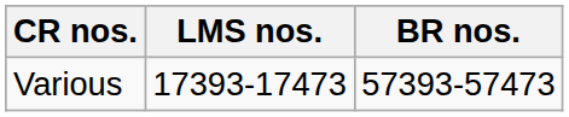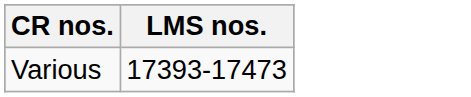- column: BR nos. | 57393-57473
